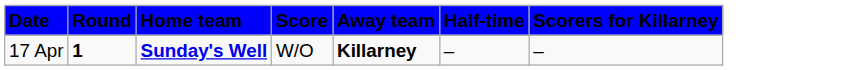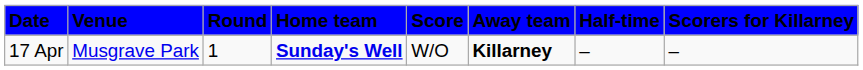+ column: Venue | Musgrave Park
17 Apr | Round: bold -> normal
